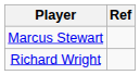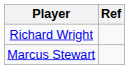rows swapped: Richard Wright <-> Marcus Stewart
